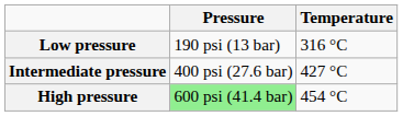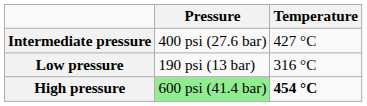rows swapped: Low pressure <-> Intermediate pressure
High pressure | Temperature: normal -> bold
